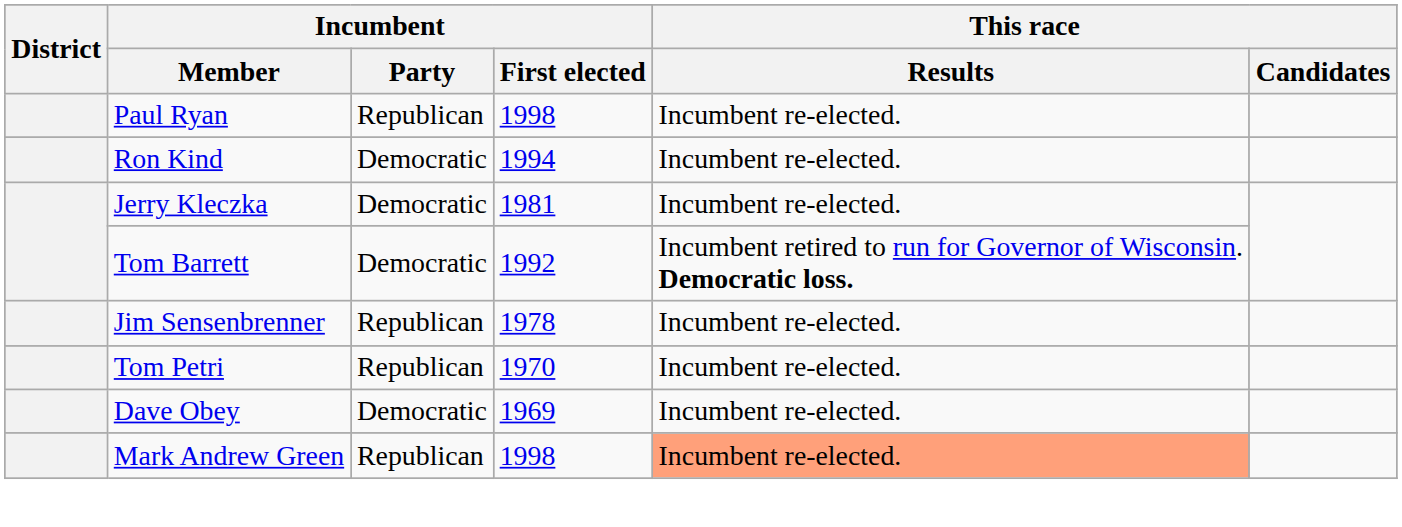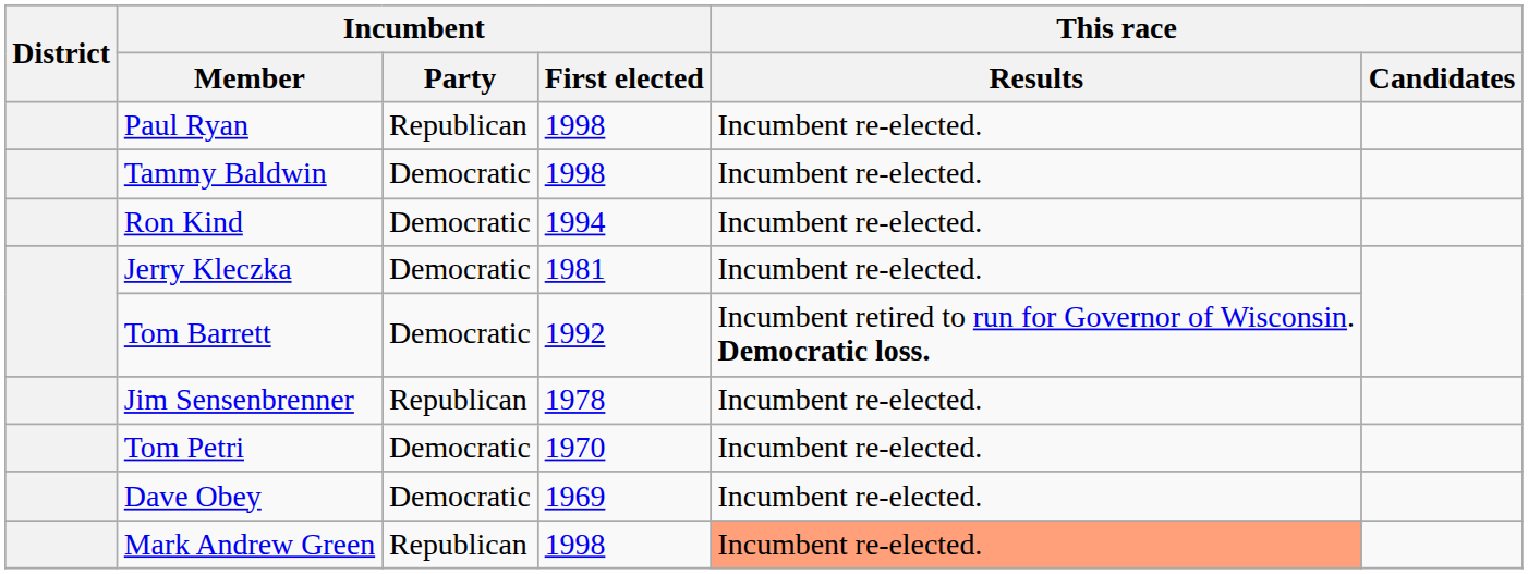+ row: Tammy Baldwin | Democratic | 1998 | Incumbent re-elected.
Tom Petri | Incumbent / Party: Republican -> Democratic
